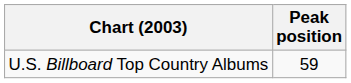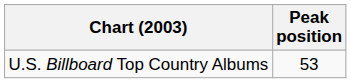U.S. Billboard Top Country Albums | Peak position: 59 -> 53
